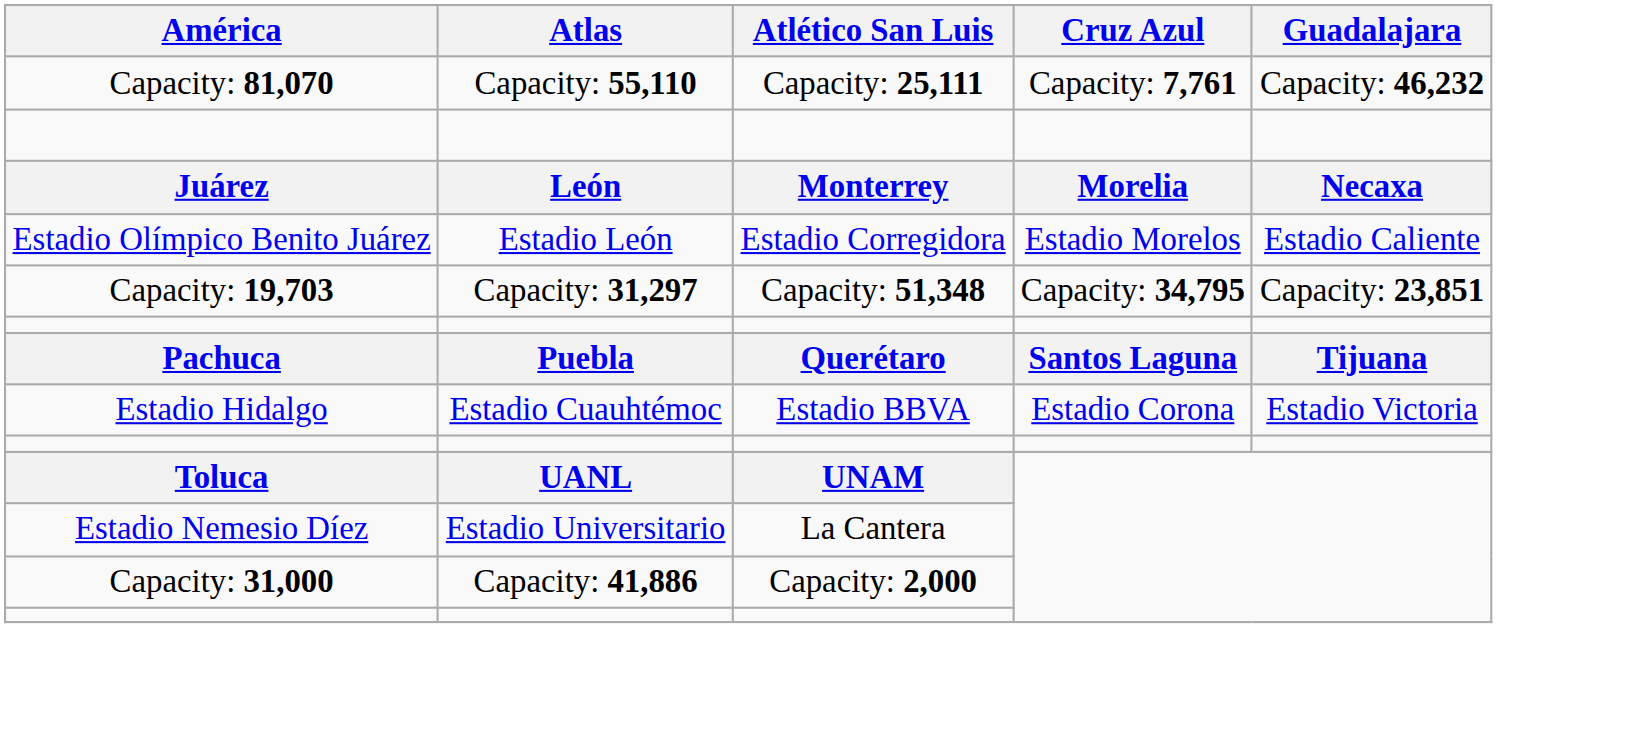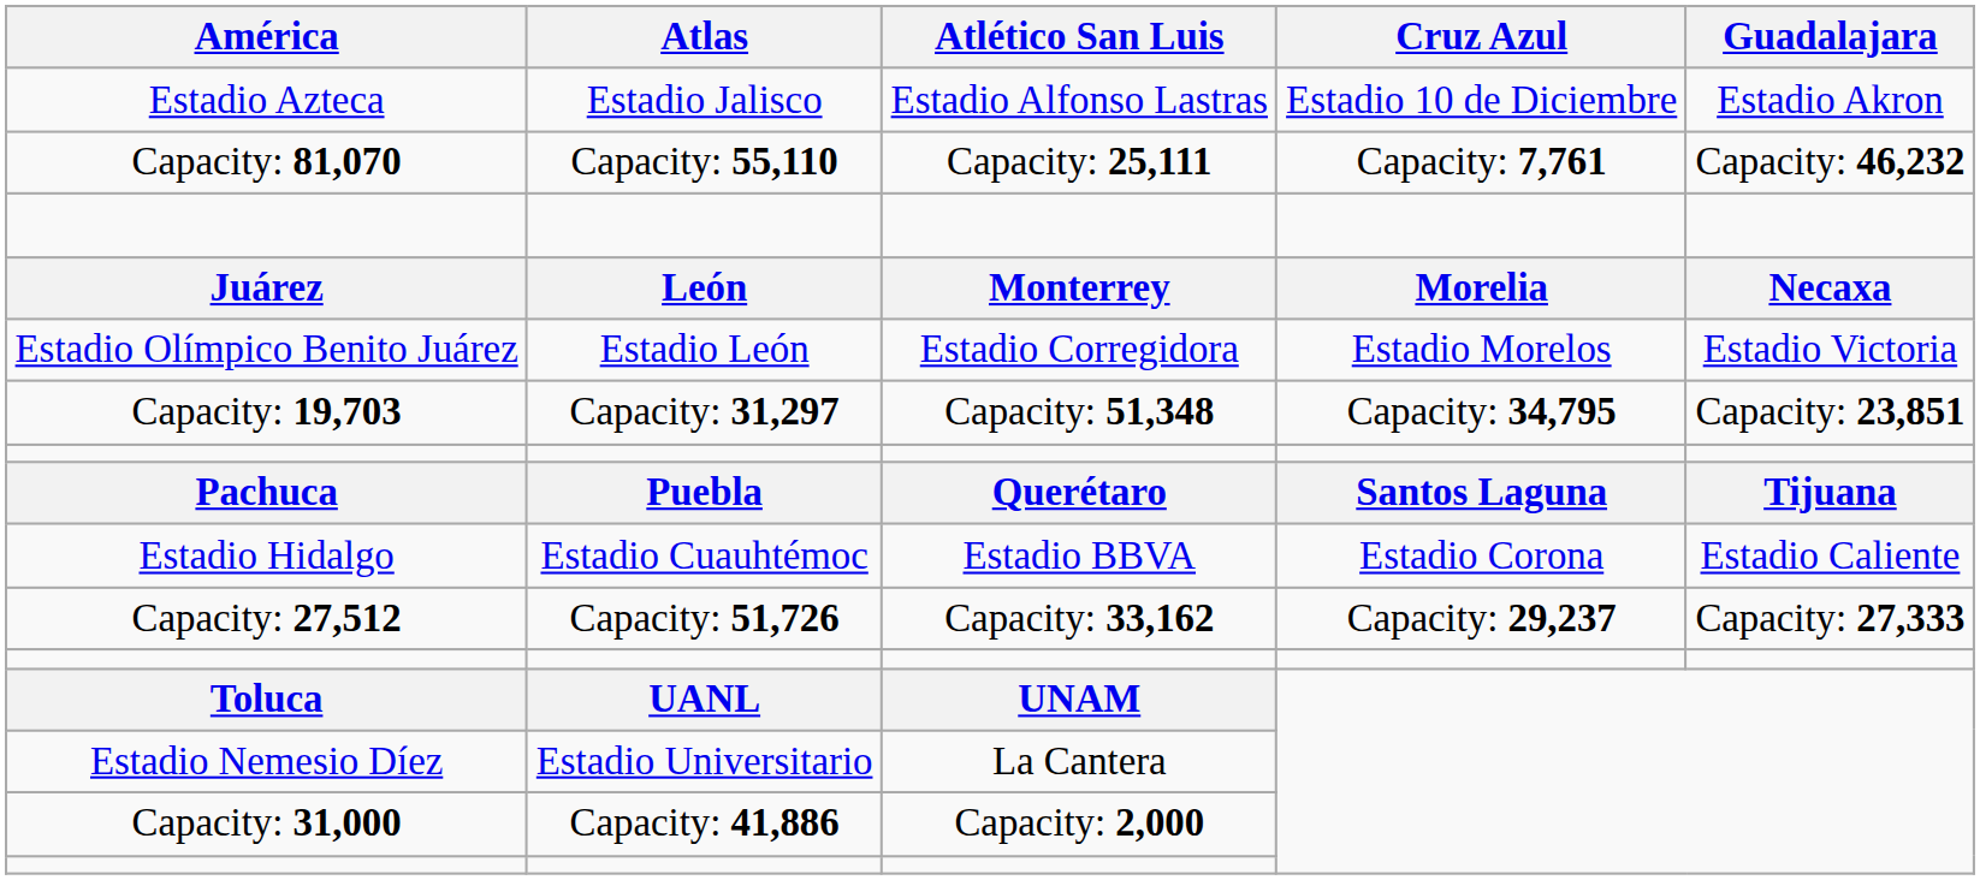+ row: Estadio Azteca | Estadio Jalisco | Estadio Alfonso Lastras | Estadio 10 de Diciembre | Estadio Akron
Estadio Olímpico Benito Juárez | Guadalajara: Estadio Caliente -> Estadio Victoria
Estadio Hidalgo | Guadalajara: Estadio Victoria -> Estadio Caliente
+ row: Capacity: 27,512 | Capacity: 51,726 | Capacity: 33,162 | Capacity: 29,237 | Capacity: 27,333
